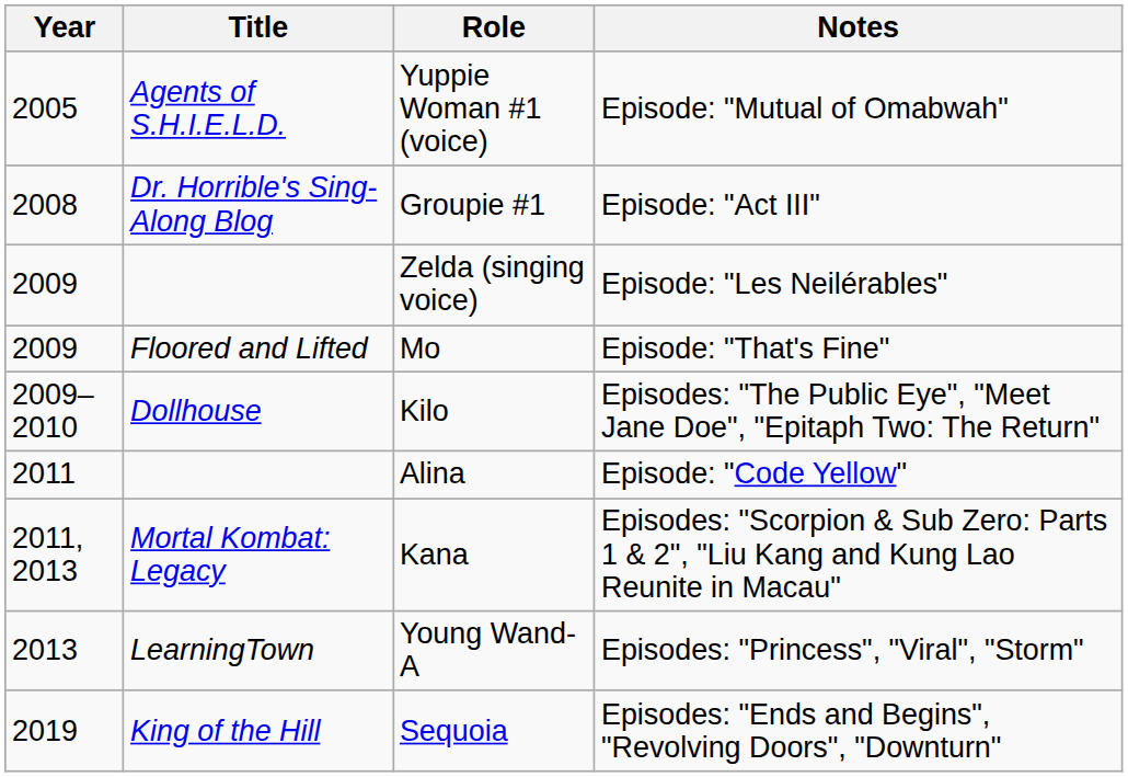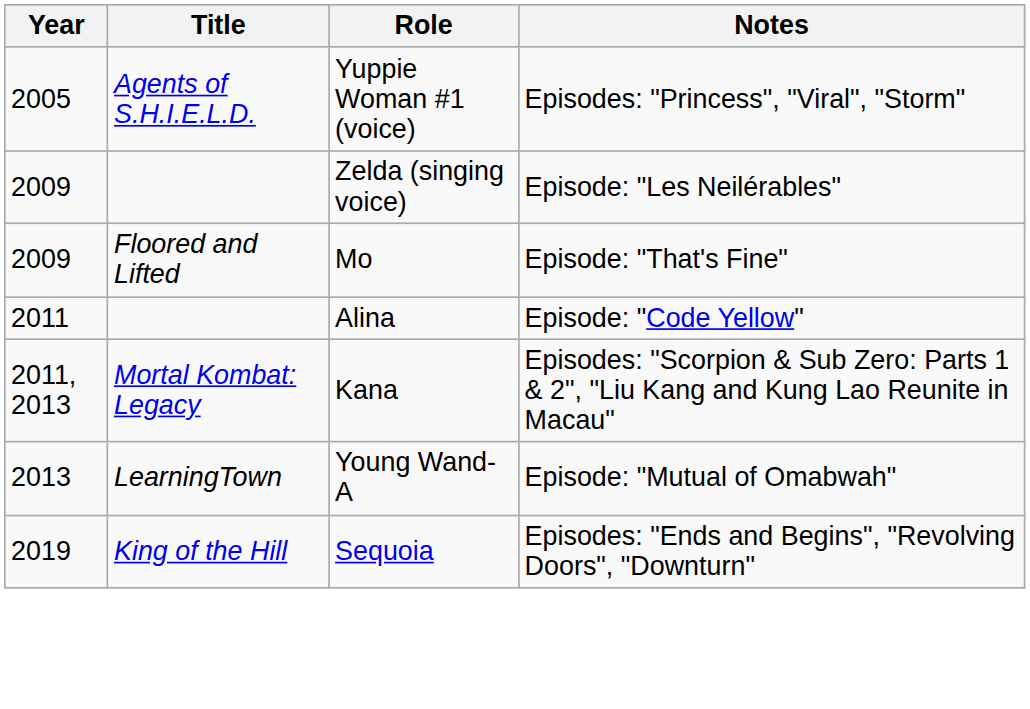Yuppie Woman #1 (voice) | Notes: Episode: "Mutual of Omabwah" -> Episodes: "Princess", "Viral", "Storm"
- row: 2008 | Dr. Horrible's Sing-Along Blog | Groupie #1 | Episode: "Act III"
- row: 2009–2010 | Dollhouse | Kilo | Episodes: "The Public Eye", "Meet Jane Doe", "Epitaph Two: The Return"
Young Wand-A | Notes: Episodes: "Princess", "Viral", "Storm" -> Episode: "Mutual of Omabwah"
